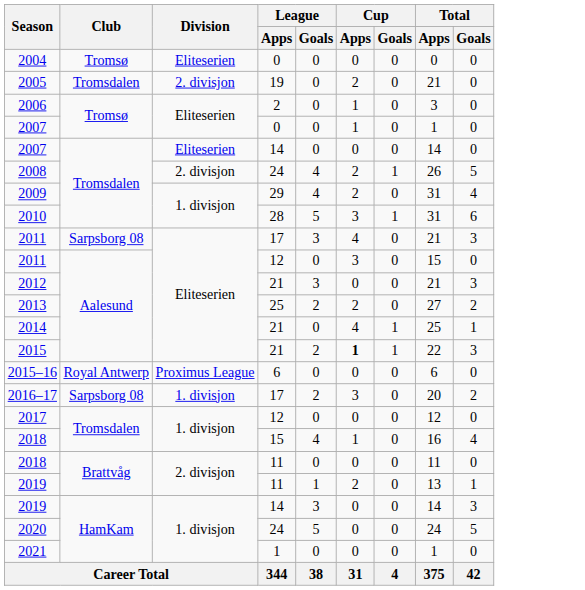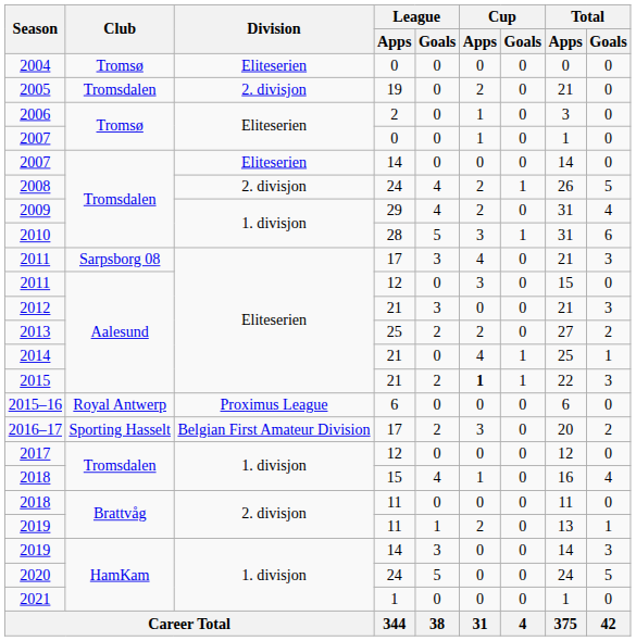2016–17 | Club: Sarpsborg 08 -> Sporting Hasselt
2016–17 | Division: 1. divisjon -> Belgian First Amateur Division
